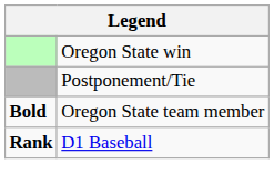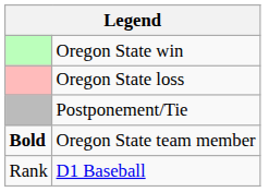+ row: Oregon State loss
D1 Baseball | column 1: bold -> normal
